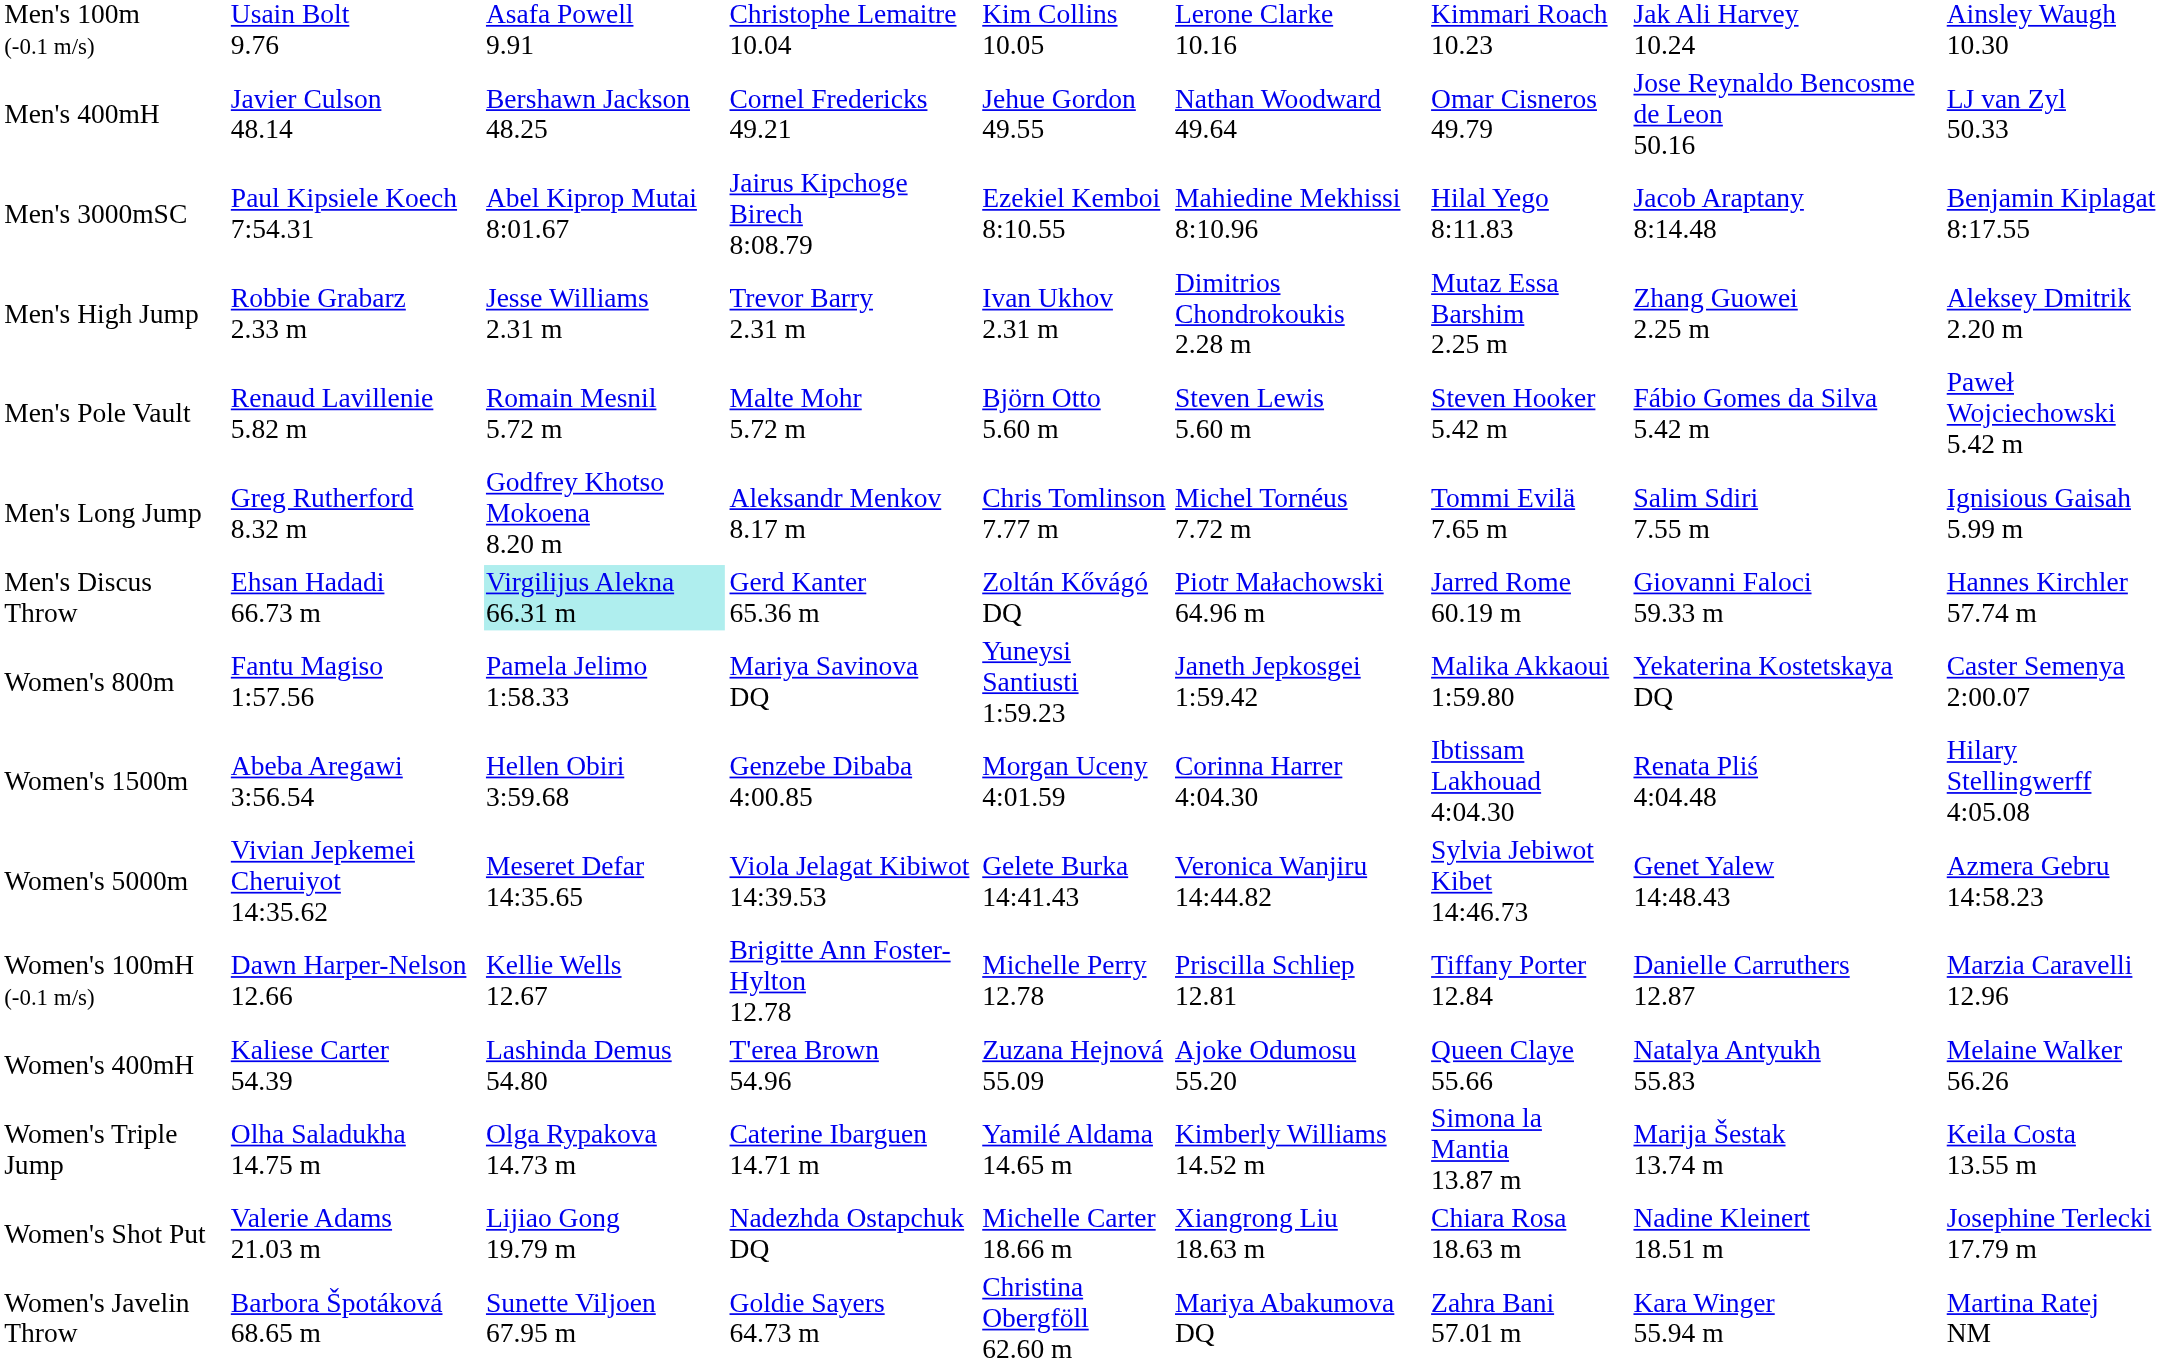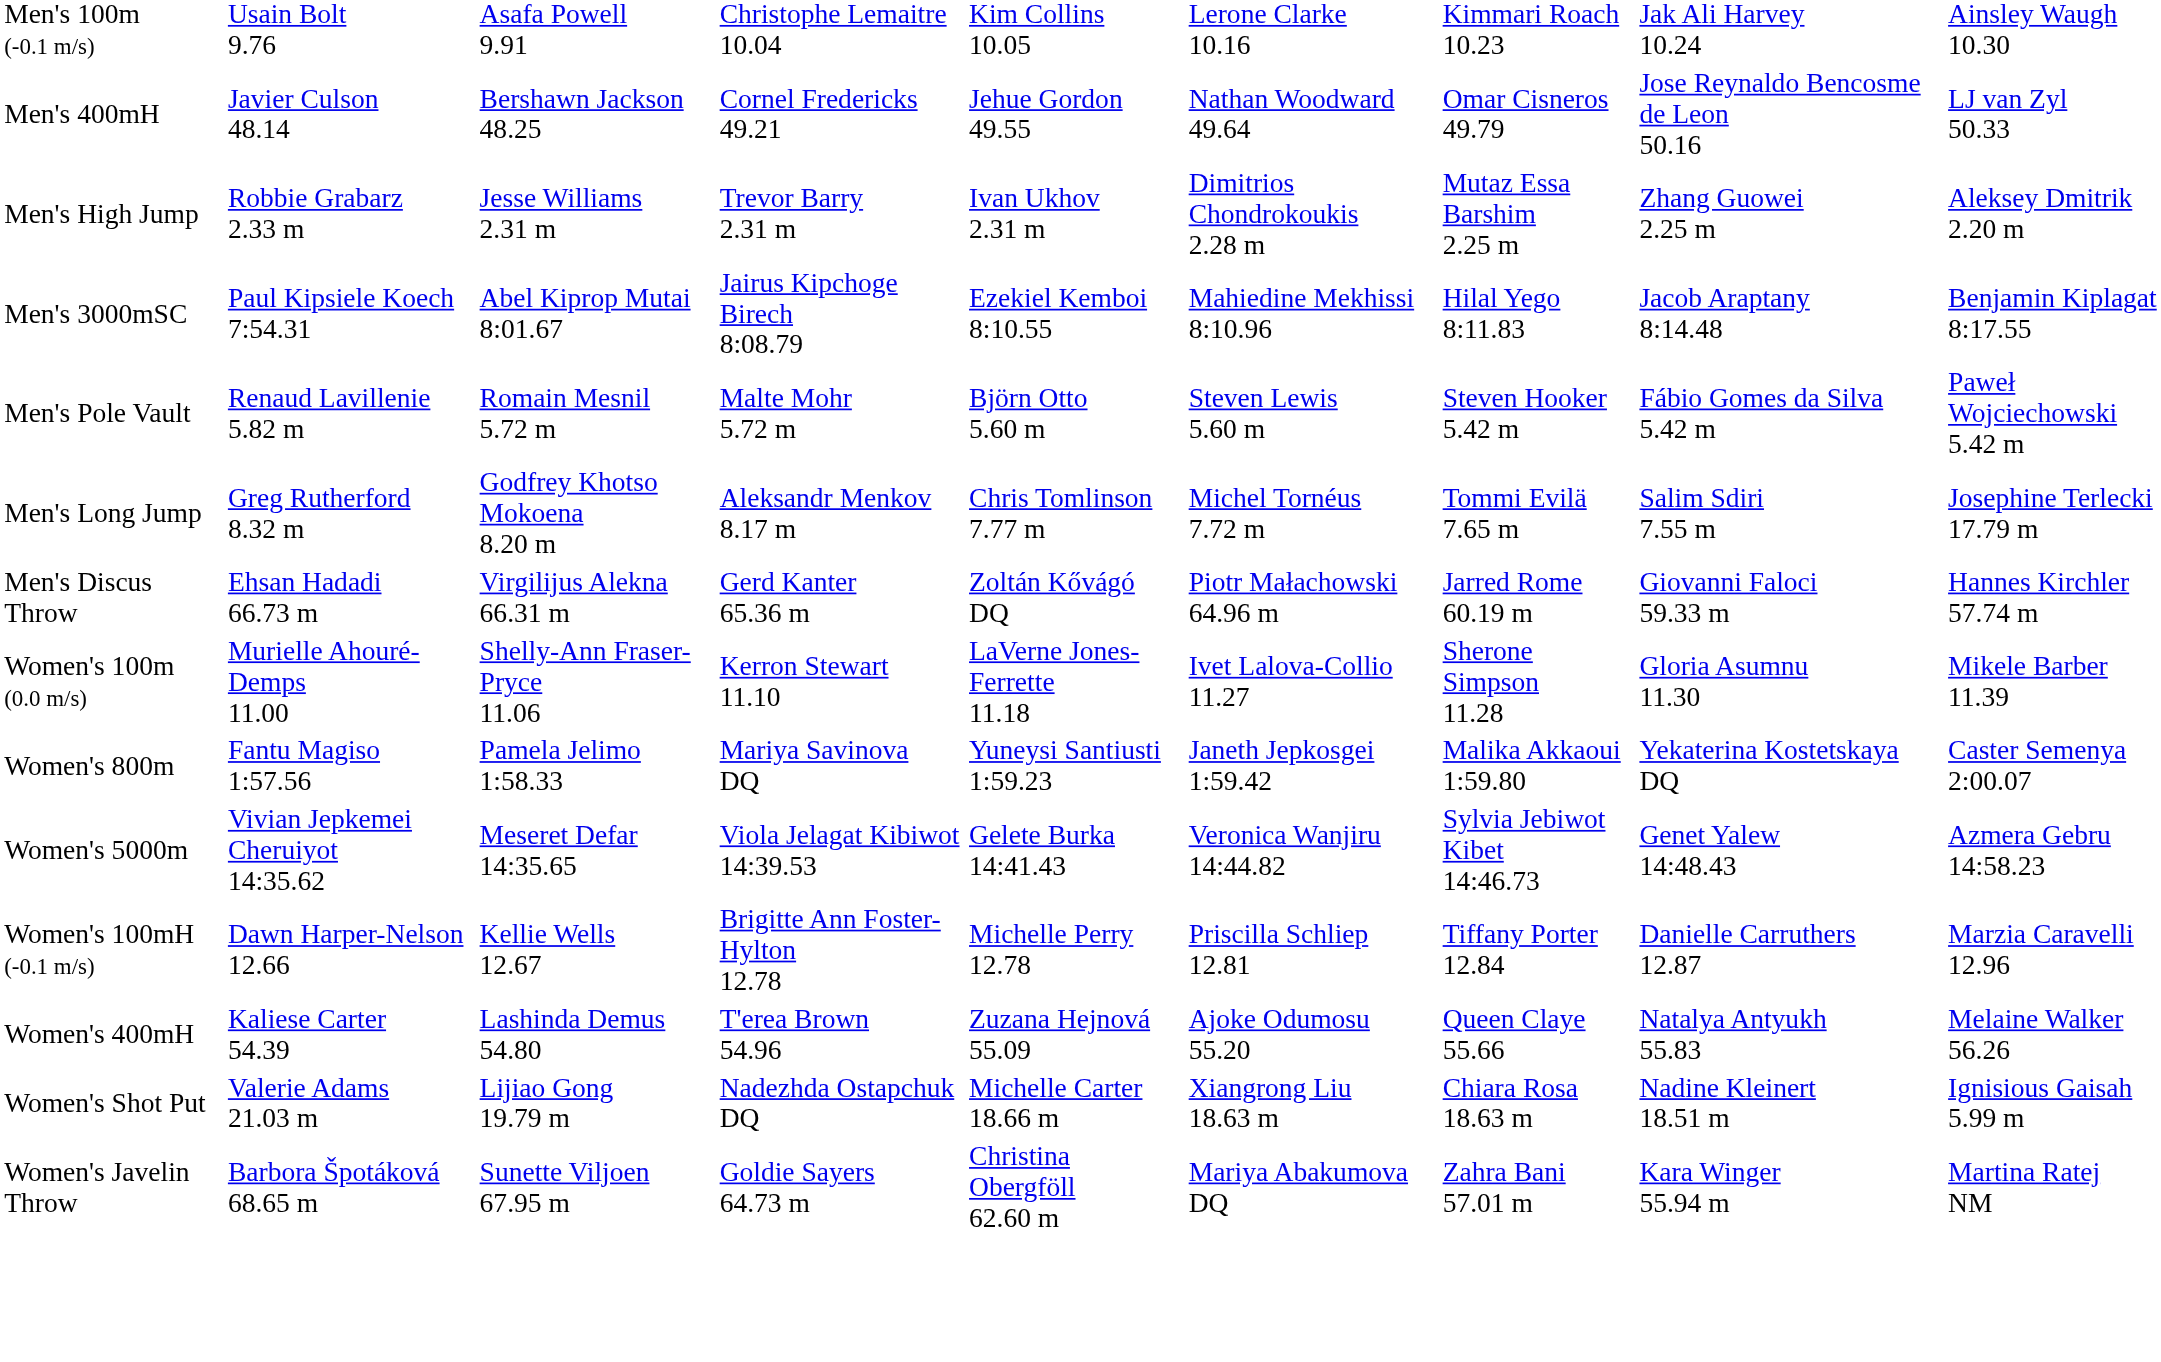rows swapped: Men's 3000mSC <-> Men's High Jump
Men's Long Jump | column 9: Ignisious Gaisah 5.99 m -> Josephine Terlecki 17.79 m
Men's Discus Throw | column 3: paleturquoise background -> no background
+ row: Women's 100m (0.0 m/s) | Murielle Ahouré-Demps 11.00 | Shelly-Ann Fraser-Pryce 11.06 | Kerron Stewart 11.10 | LaVerne Jones-Ferrette 11.18 | Ivet Lalova-Collio 11.27 | Sherone Simpson 11.28 | Gloria Asumnu 11.30 | Mikele Barber 11.39
- row: Women's 1500m | Abeba Aregawi 3:56.54 | Hellen Obiri 3:59.68 | Genzebe Dibaba 4:00.85 | Morgan Uceny 4:01.59 | Corinna Harrer 4:04.30 | Ibtissam Lakhouad 4:04.30 | Renata Pliś 4:04.48 | Hilary Stellingwerff 4:05.08
- row: Women's Triple Jump | Olha Saladukha 14.75 m | Olga Rypakova 14.73 m | Caterine Ibarguen 14.71 m | Yamilé Aldama 14.65 m | Kimberly Williams 14.52 m | Simona la Mantia 13.87 m | Marija Šestak 13.74 m | Keila Costa 13.55 m
Women's Shot Put | column 9: Josephine Terlecki 17.79 m -> Ignisious Gaisah 5.99 m
